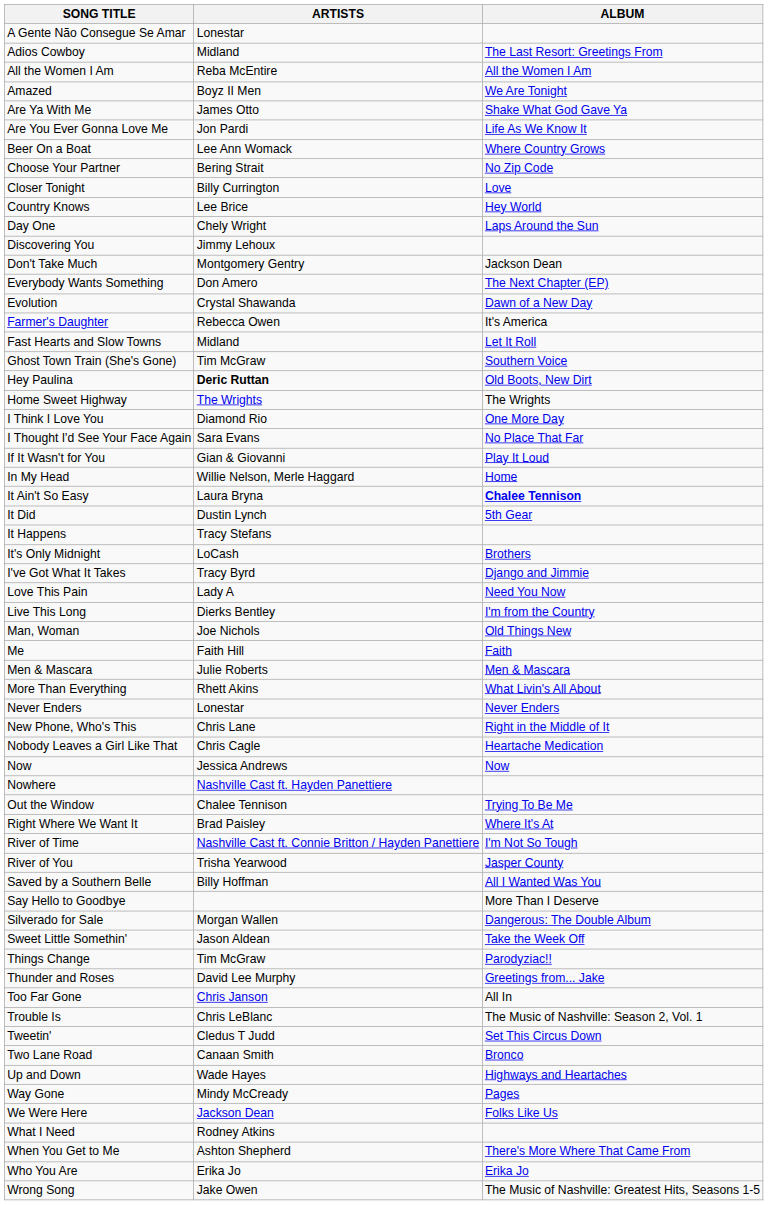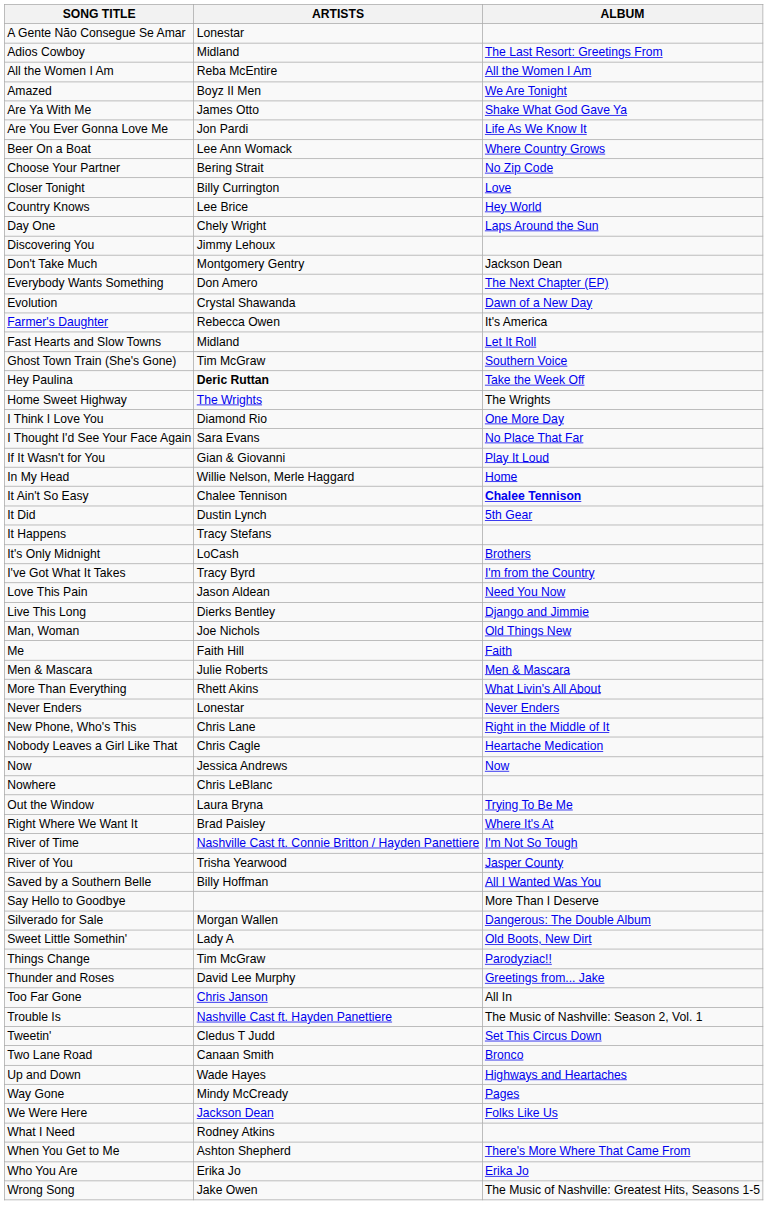Hey Paulina | ALBUM: Old Boots, New Dirt -> Take the Week Off
It Ain't So Easy | ARTISTS: Laura Bryna -> Chalee Tennison
I've Got What It Takes | ALBUM: Django and Jimmie -> I'm from the Country
Love This Pain | ARTISTS: Lady A -> Jason Aldean
Live This Long | ALBUM: I'm from the Country -> Django and Jimmie
Nowhere | ARTISTS: Nashville Cast ft. Hayden Panettiere -> Chris LeBlanc
Out the Window | ARTISTS: Chalee Tennison -> Laura Bryna
Sweet Little Somethin' | ARTISTS: Jason Aldean -> Lady A
Sweet Little Somethin' | ALBUM: Take the Week Off -> Old Boots, New Dirt
Trouble Is | ARTISTS: Chris LeBlanc -> Nashville Cast ft. Hayden Panettiere
